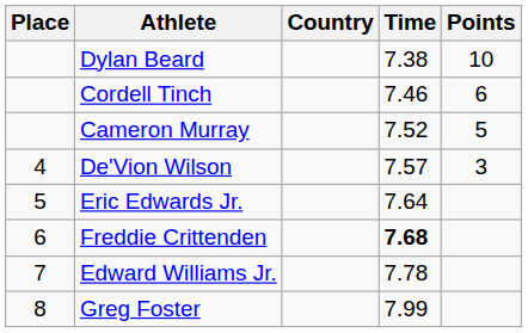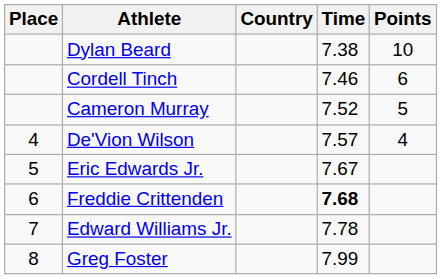De'Vion Wilson | Points: 3 -> 4
Eric Edwards Jr. | Time: 7.64 -> 7.67
